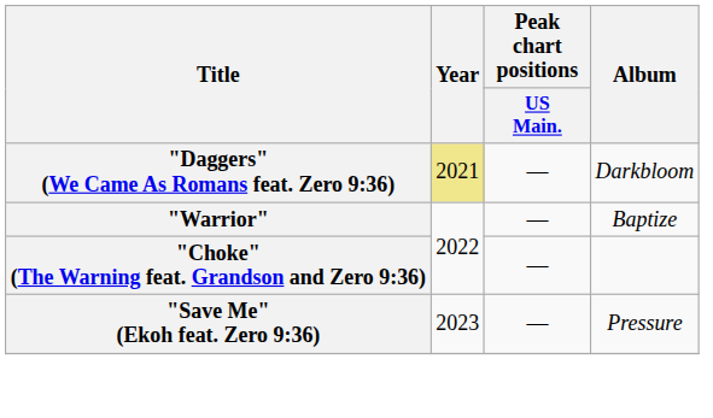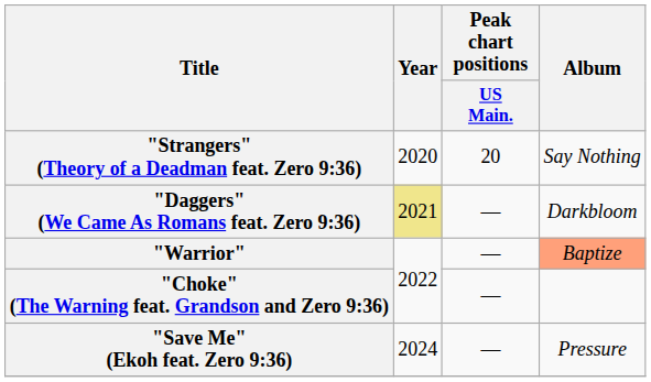+ row: "Strangers" (Theory of a Deadman feat. Zero 9:36) | 2020 | 20 | Say Nothing
"Warrior" | Album: no background -> lightsalmon background
"Save Me" (Ekoh feat. Zero 9:36) | Year: 2023 -> 2024
